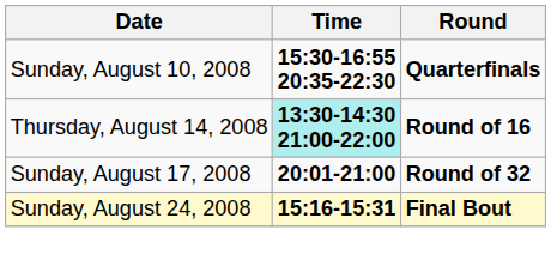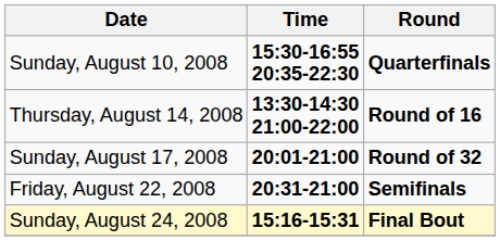Thursday, August 14, 2008 | Time: paleturquoise background -> no background
+ row: Friday, August 22, 2008 | 20:31-21:00 | Semifinals
